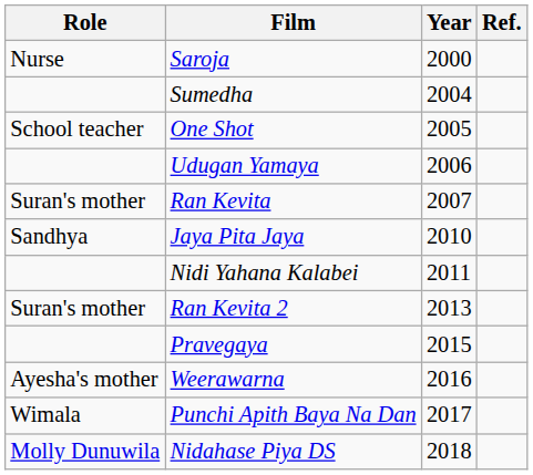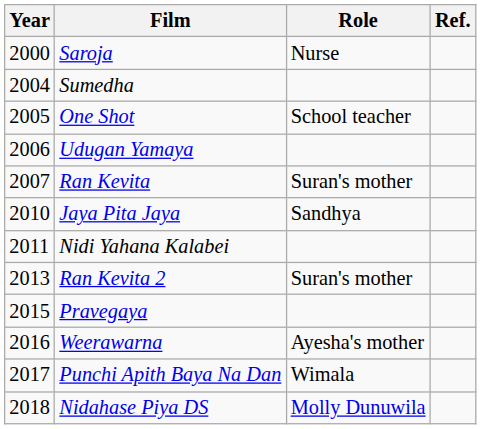columns swapped: Year <-> Role
